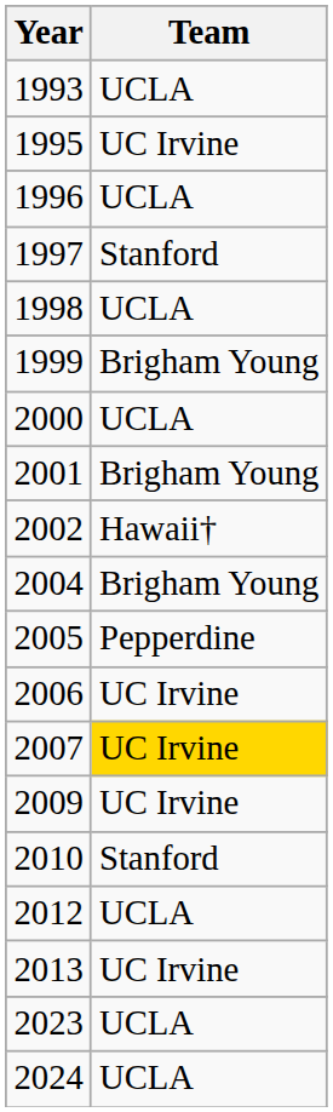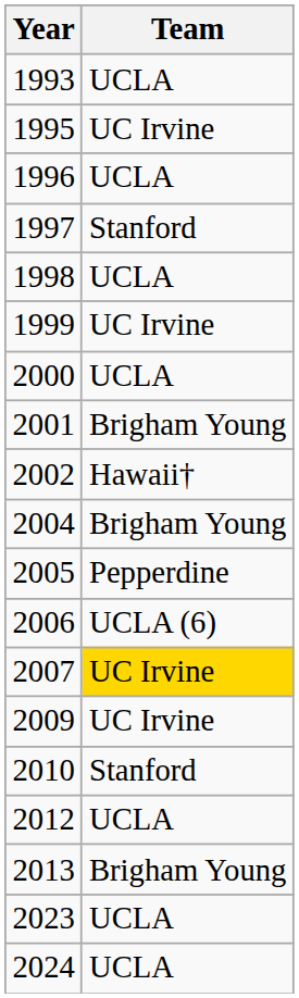1999 | Team: Brigham Young -> UC Irvine
2006 | Team: UC Irvine -> UCLA (6)
2013 | Team: UC Irvine -> Brigham Young
